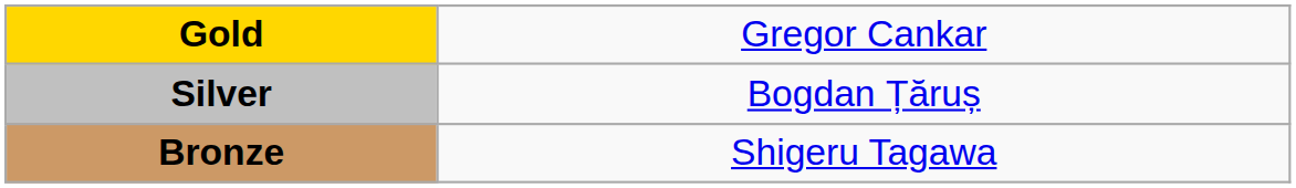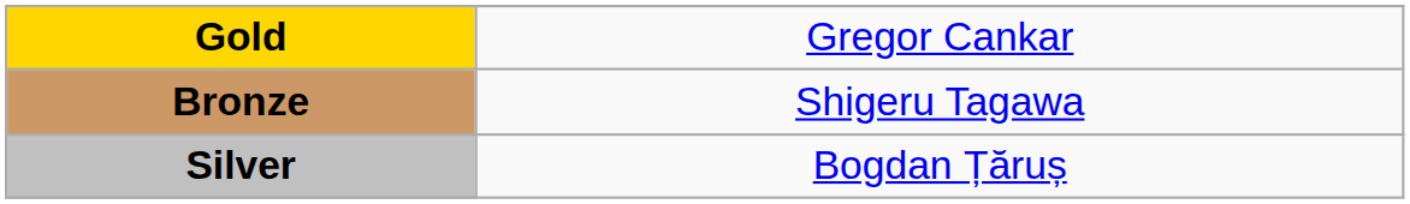rows swapped: Silver <-> Bronze
